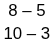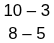rows swapped: 8 – 5 <-> 10 – 3
